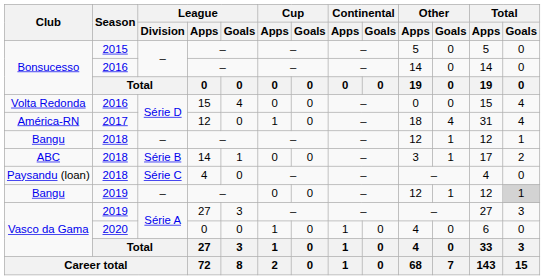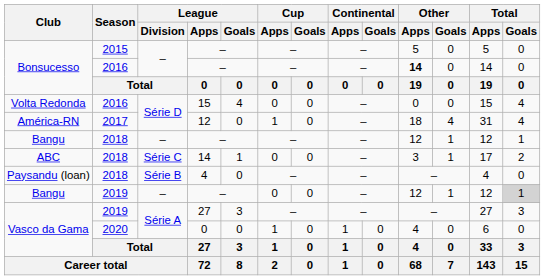Bonsucesso / 2016 | Other / Apps: normal -> bold
ABC | League / Division: Série B -> Série C
Paysandu (loan) | League / Division: Série C -> Série B
